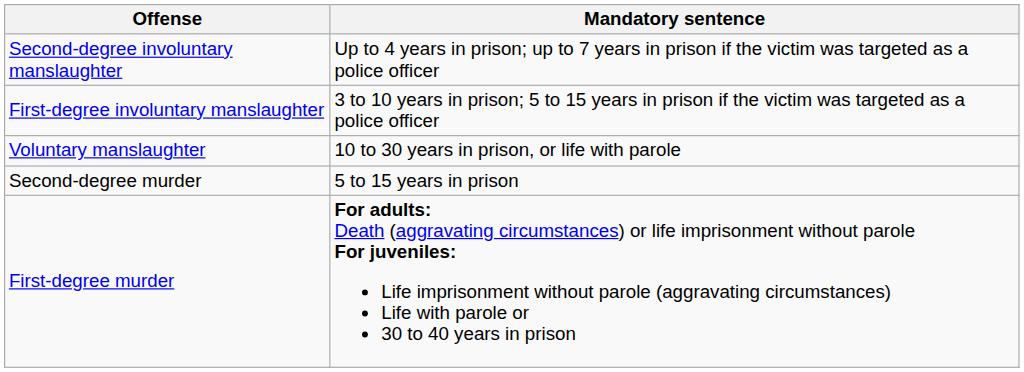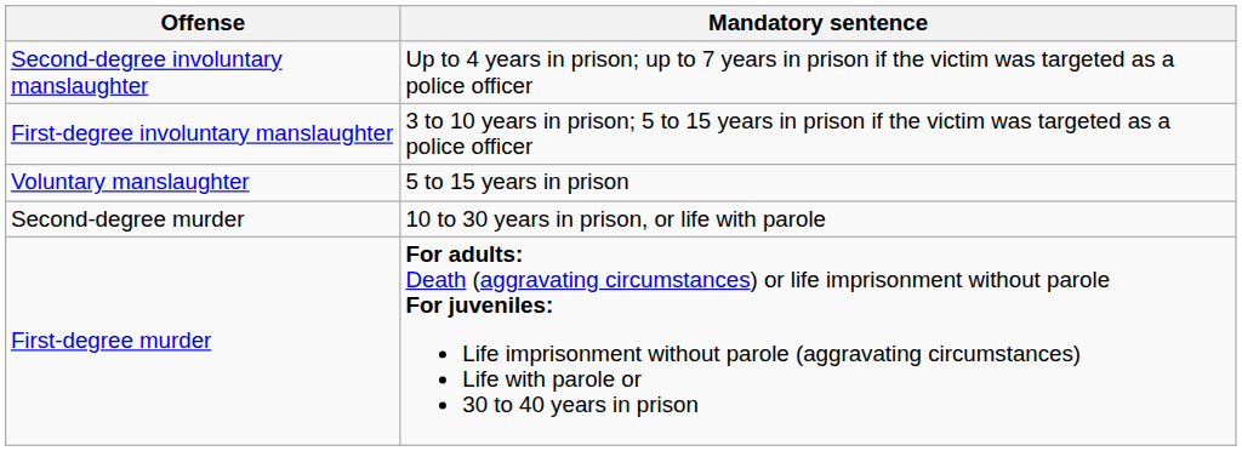Voluntary manslaughter | Mandatory sentence: 10 to 30 years in prison, or life with parole -> 5 to 15 years in prison
Second-degree murder | Mandatory sentence: 5 to 15 years in prison -> 10 to 30 years in prison, or life with parole
